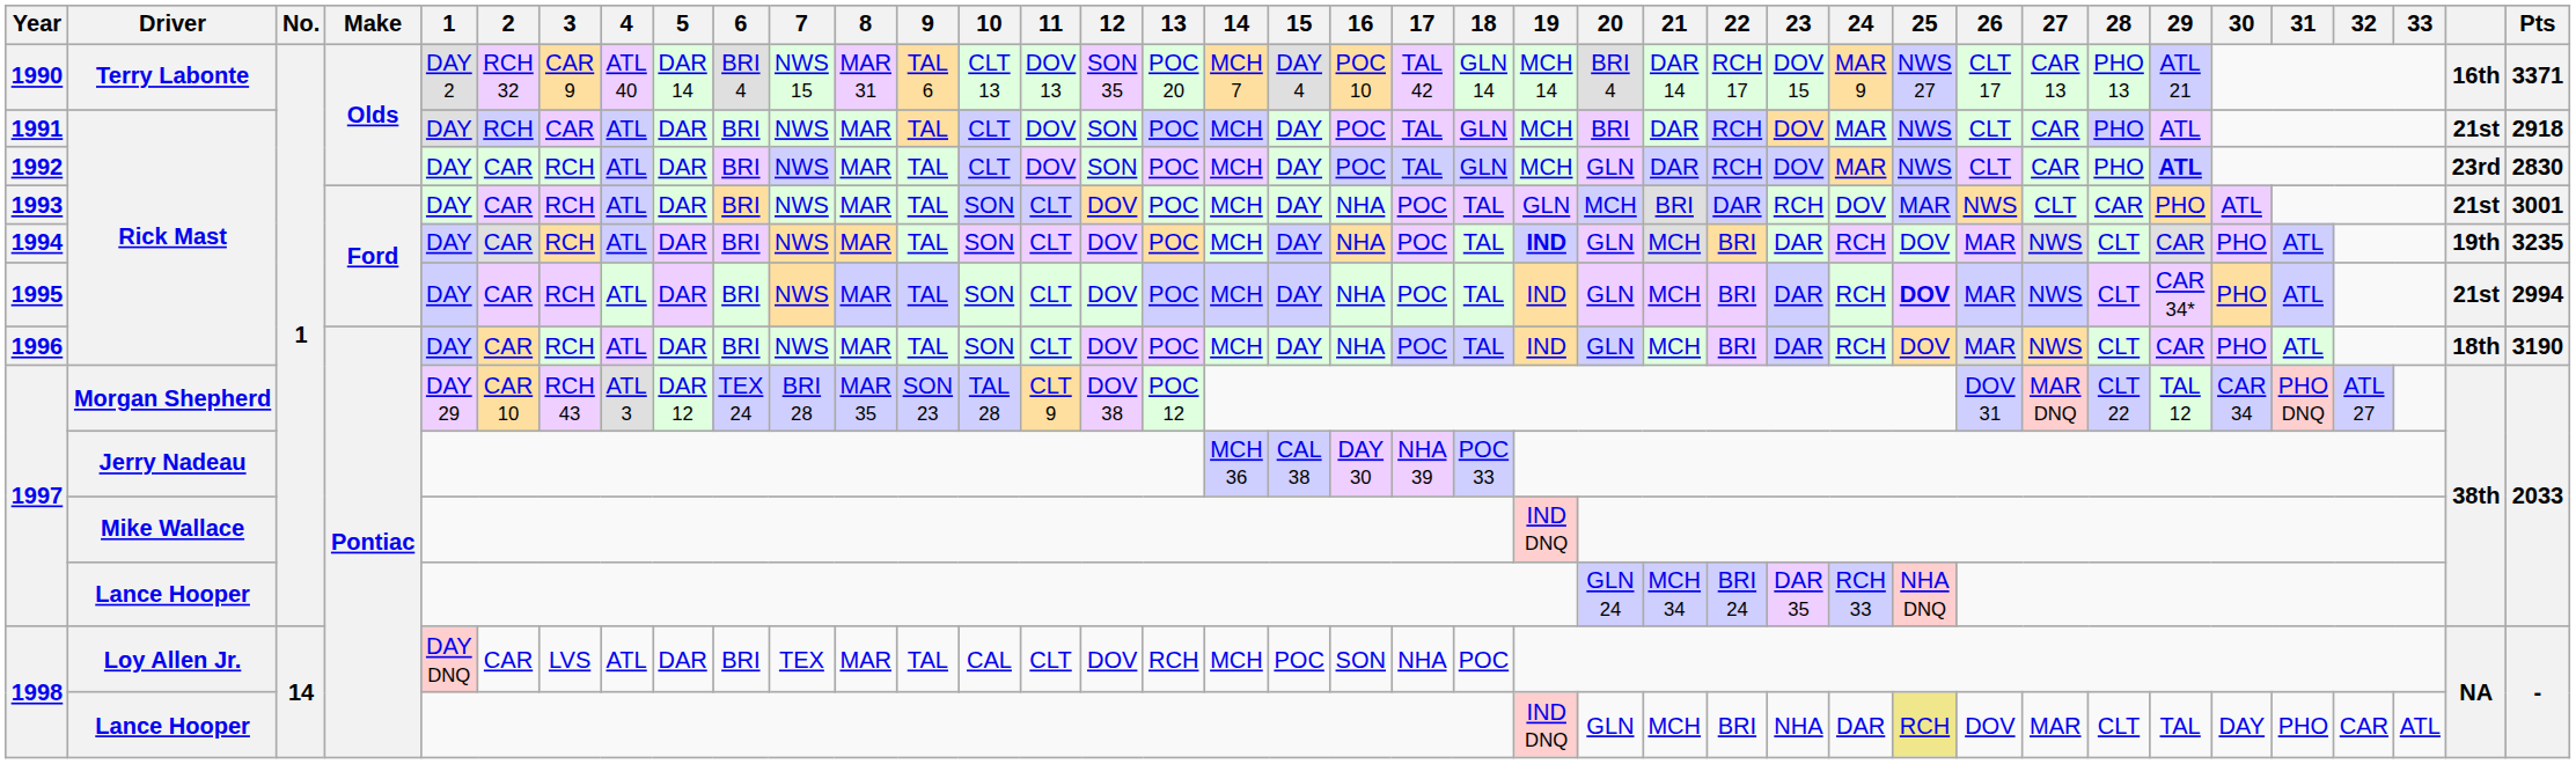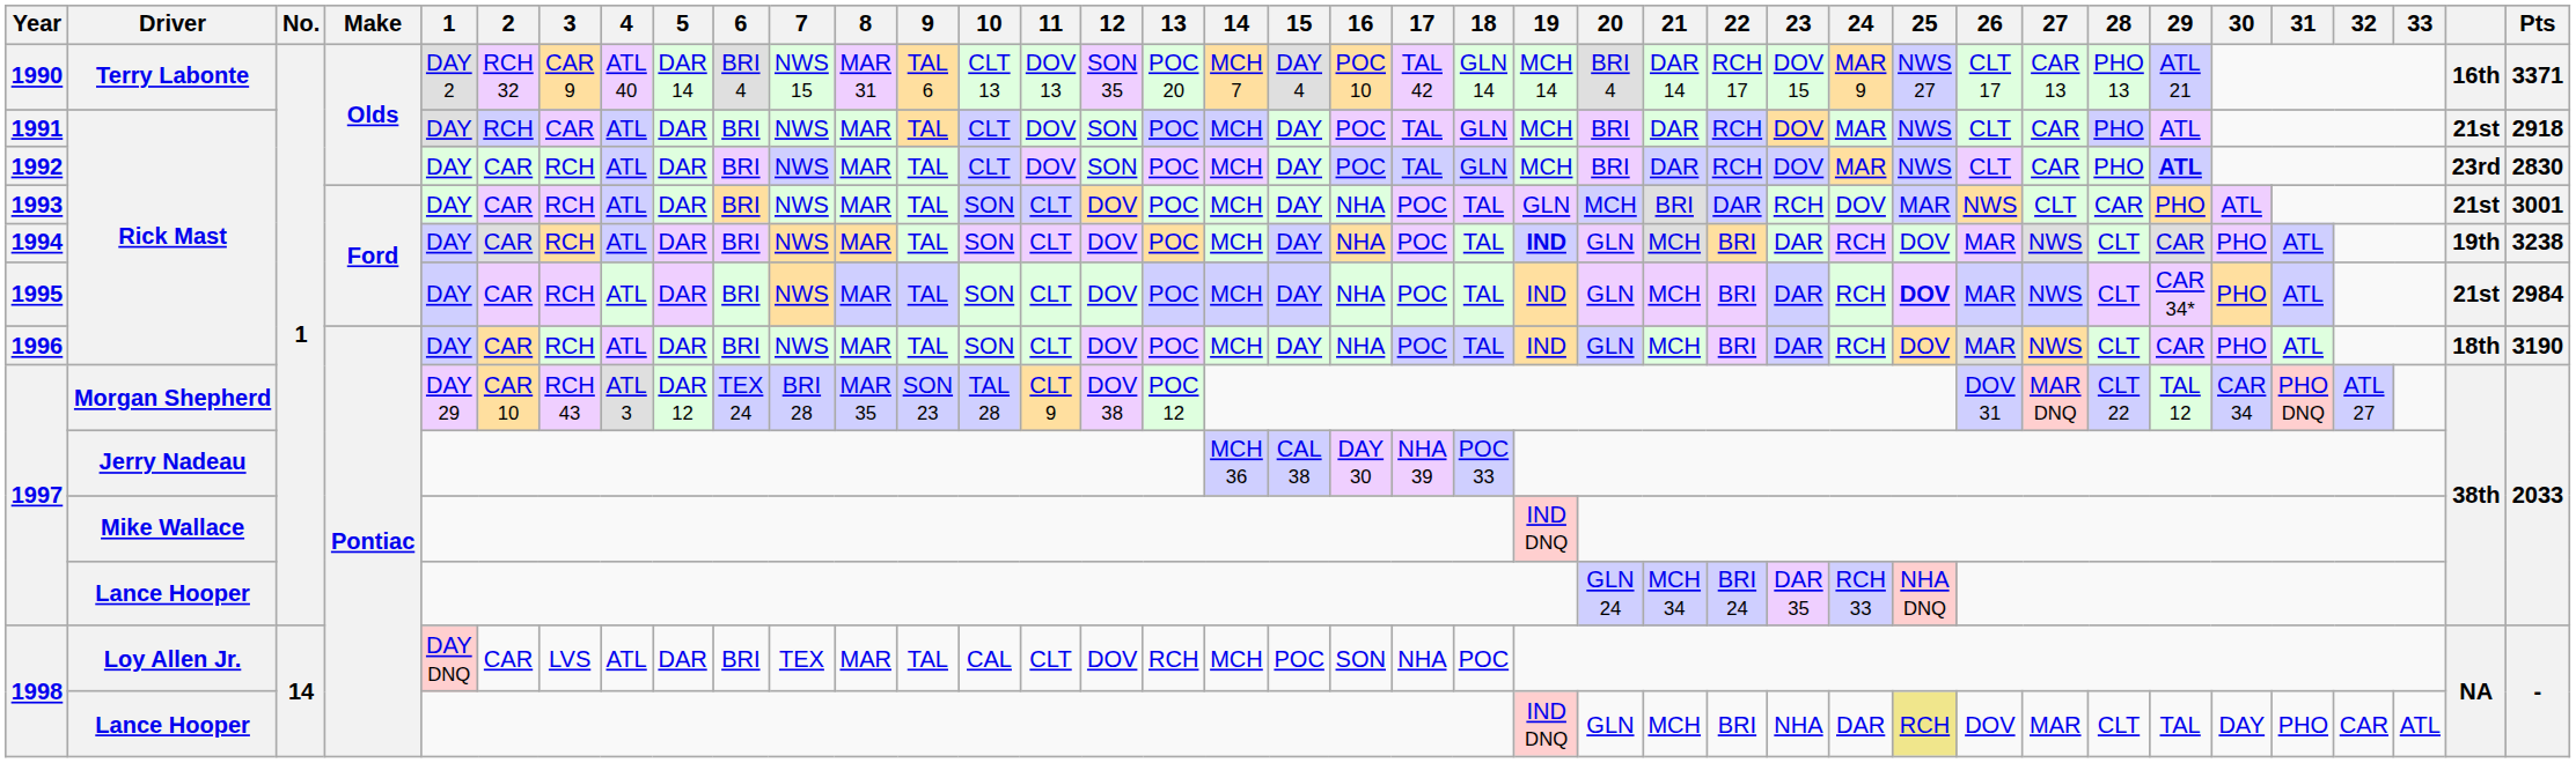1992 | 20: GLN -> BRI
1994 | Pts: 3235 -> 3238
1995 | Pts: 2994 -> 2984
